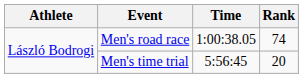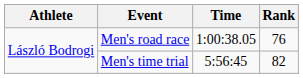Men's road race | Rank: 74 -> 76
Men's time trial | Rank: 20 -> 82
